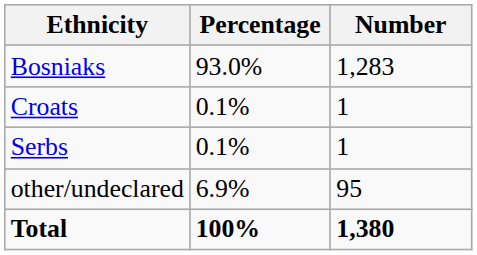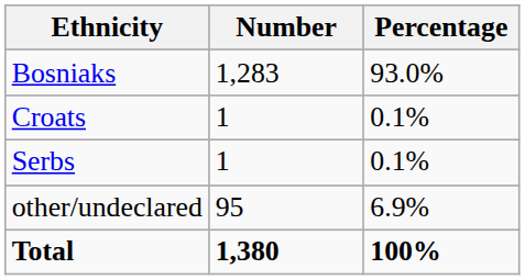columns swapped: Number <-> Percentage
